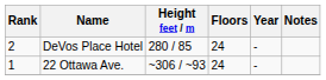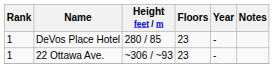DeVos Place Hotel | Rank: 2 -> 1
DeVos Place Hotel | Floors: 24 -> 23
22 Ottawa Ave. | Floors: 24 -> 23
